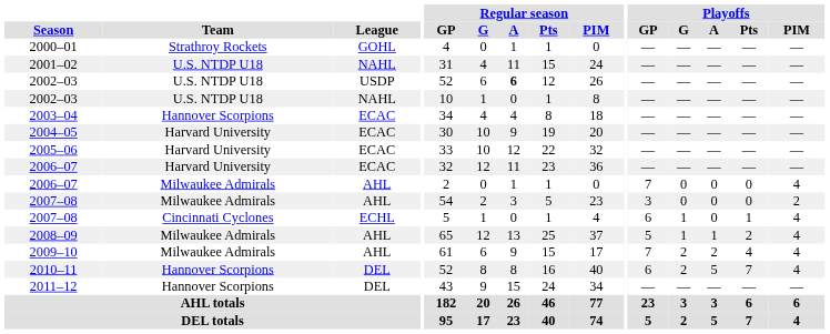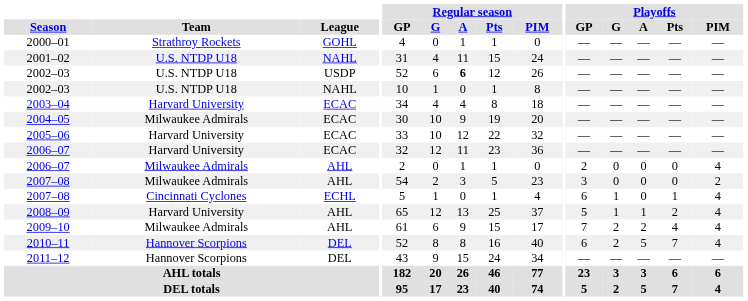2003–04 | Team: Hannover Scorpions -> Harvard University
2004–05 | Team: Harvard University -> Milwaukee Admirals
2006–07 / AHL | Playoffs / GP: 7 -> 2
2008–09 | Team: Milwaukee Admirals -> Harvard University
